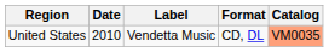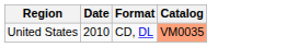- column: Label | Vendetta Music
